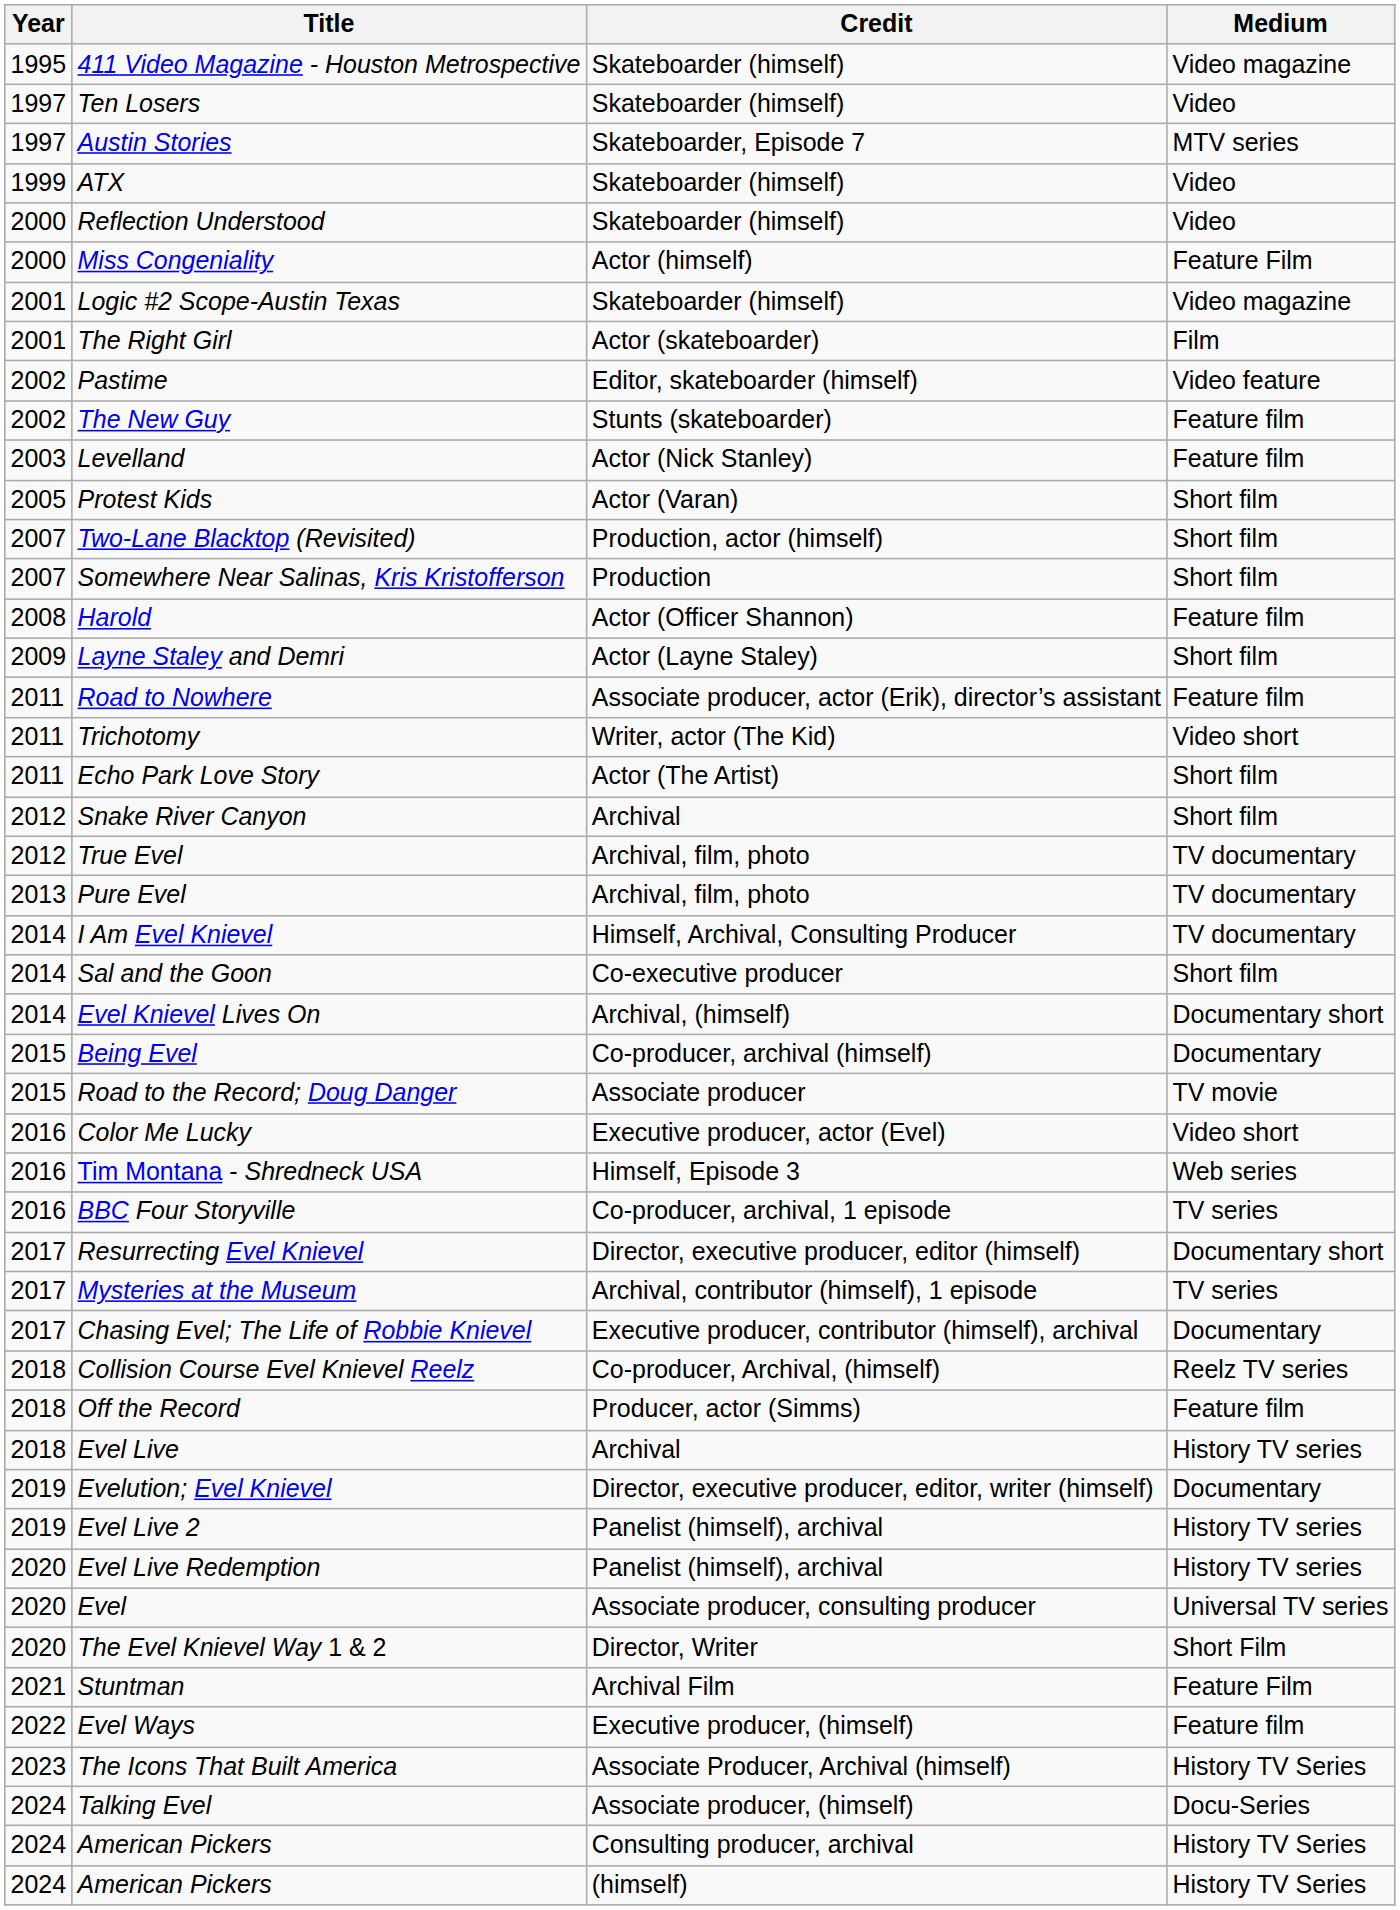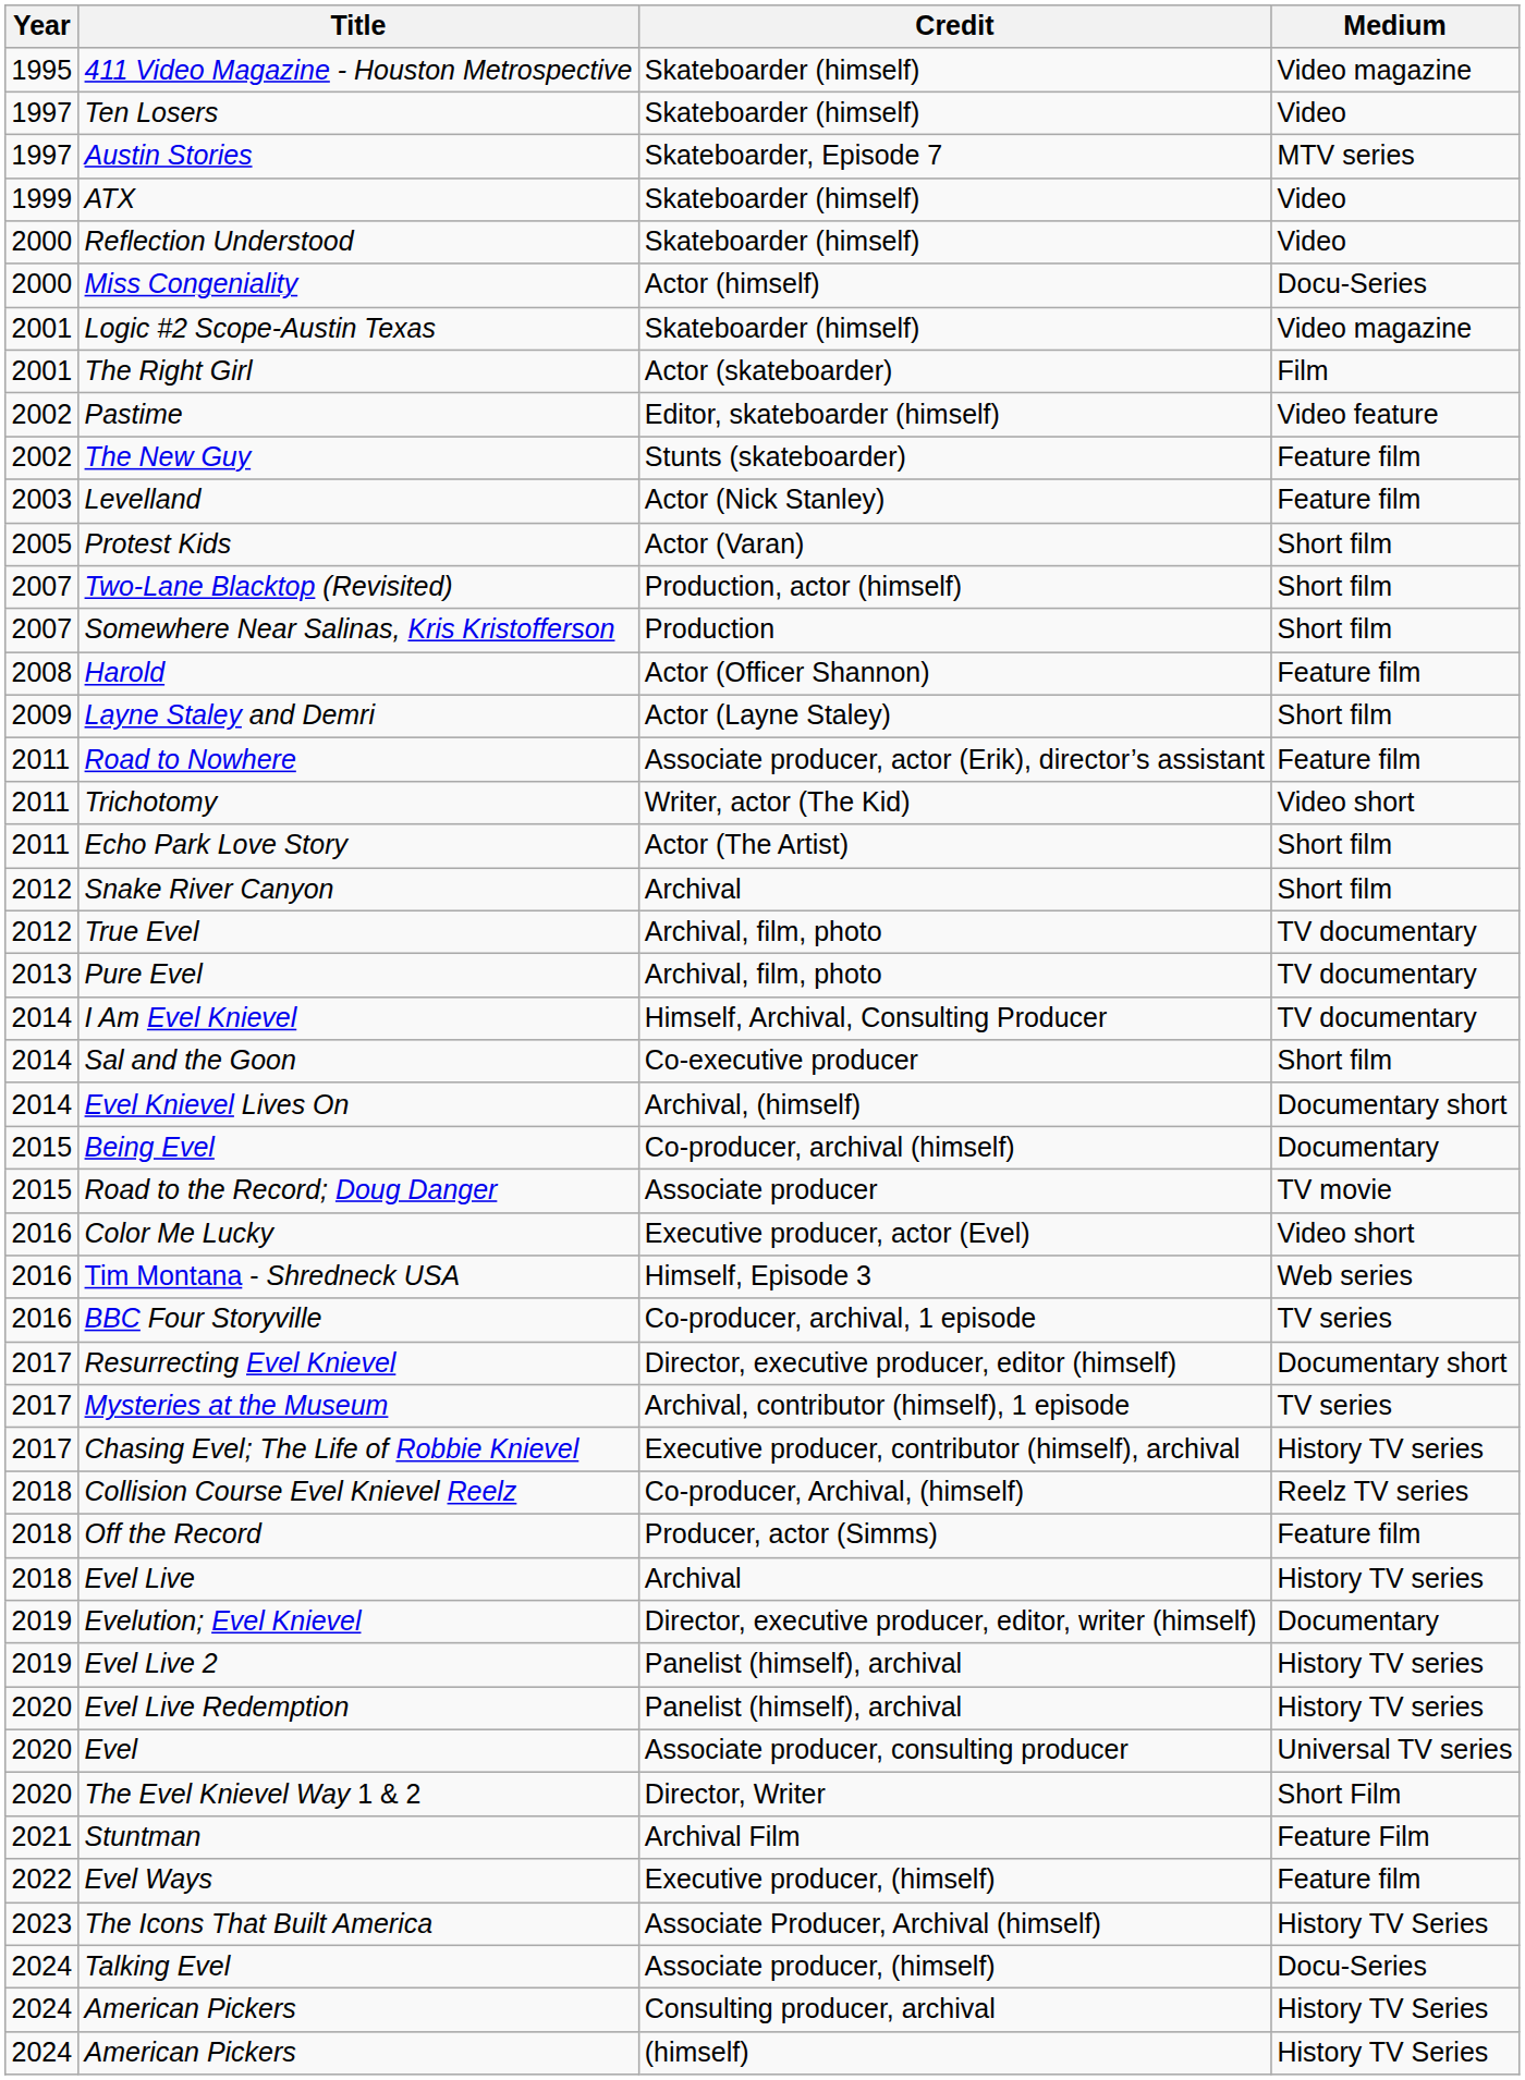Miss Congeniality | Medium: Feature Film -> Docu-Series
Chasing Evel; The Life of Robbie Knievel | Medium: Documentary -> History TV series
